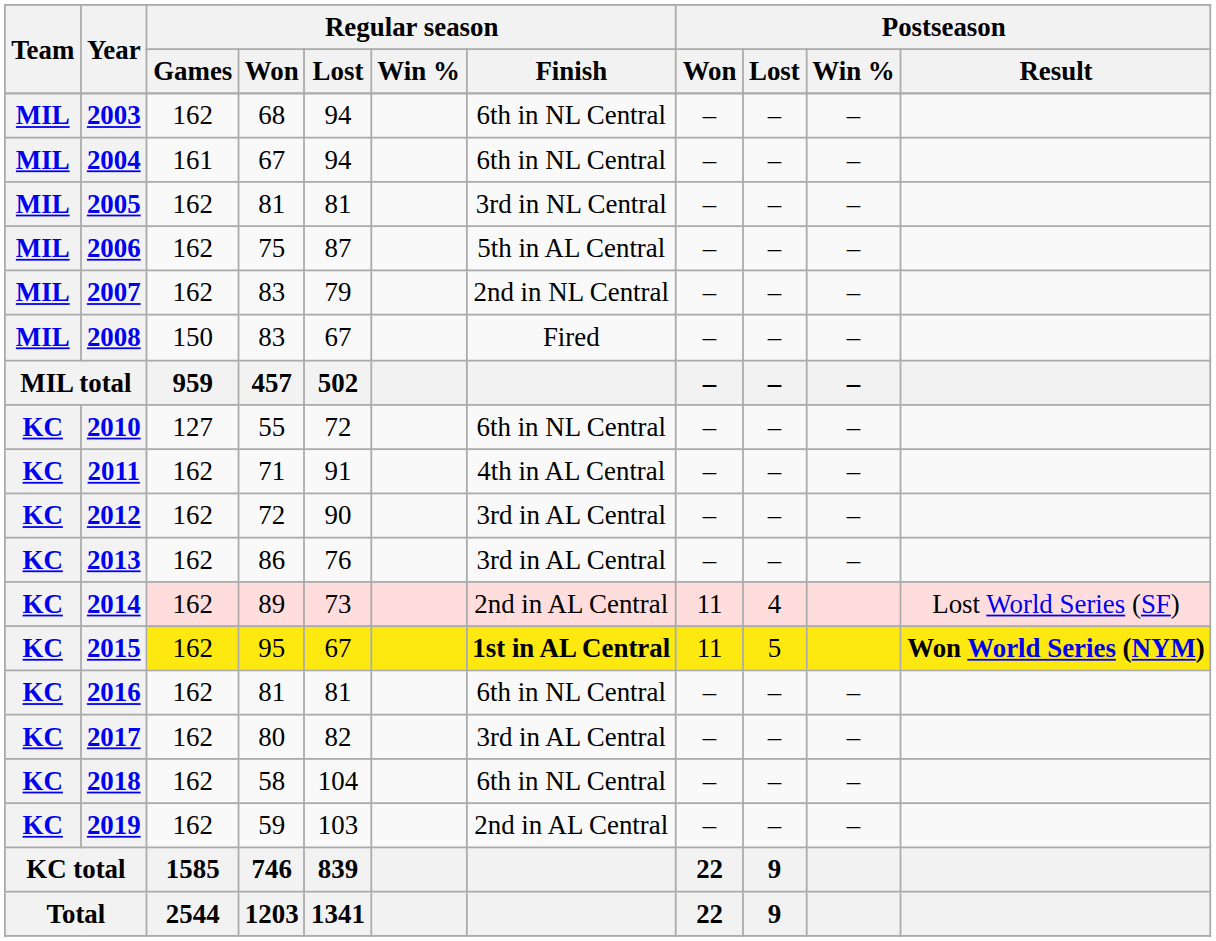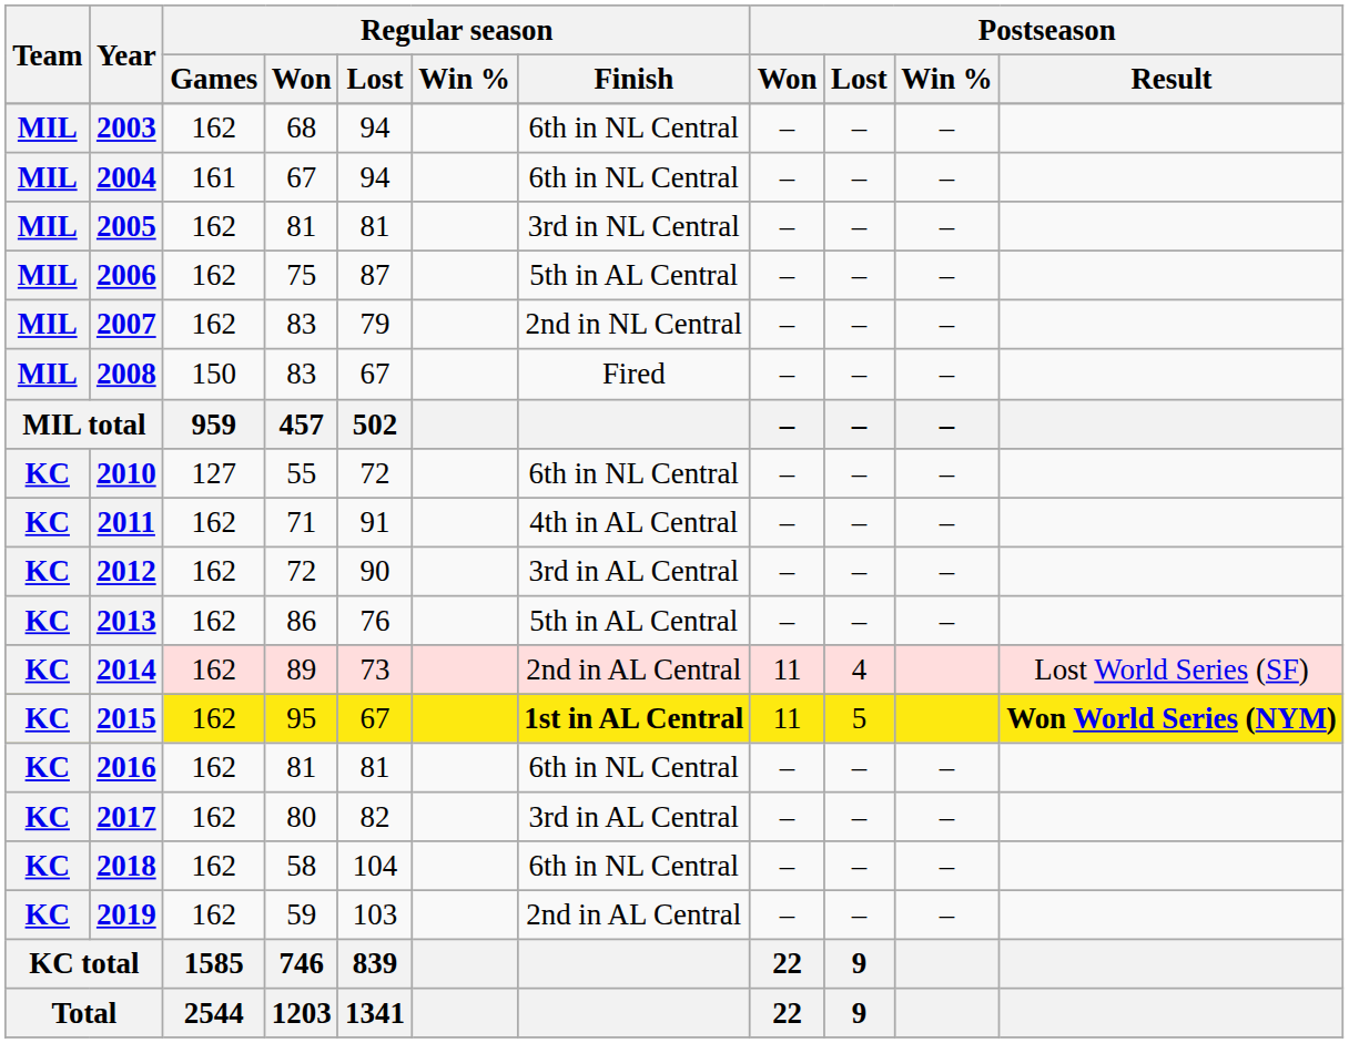2013 | Regular season / Finish: 3rd in AL Central -> 5th in AL Central
